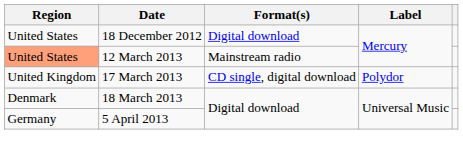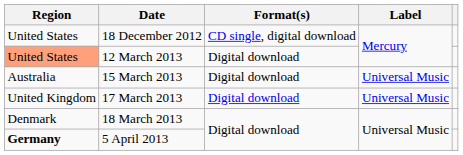18 December 2012 | Format(s): Digital download -> CD single, digital download
12 March 2013 | Format(s): Mainstream radio -> Digital download
+ row: Australia | 15 March 2013 | Digital download | Universal Music
17 March 2013 | Format(s): CD single, digital download -> Digital download
17 March 2013 | Label: Polydor -> Universal Music
5 April 2013 | Region: normal -> bold
